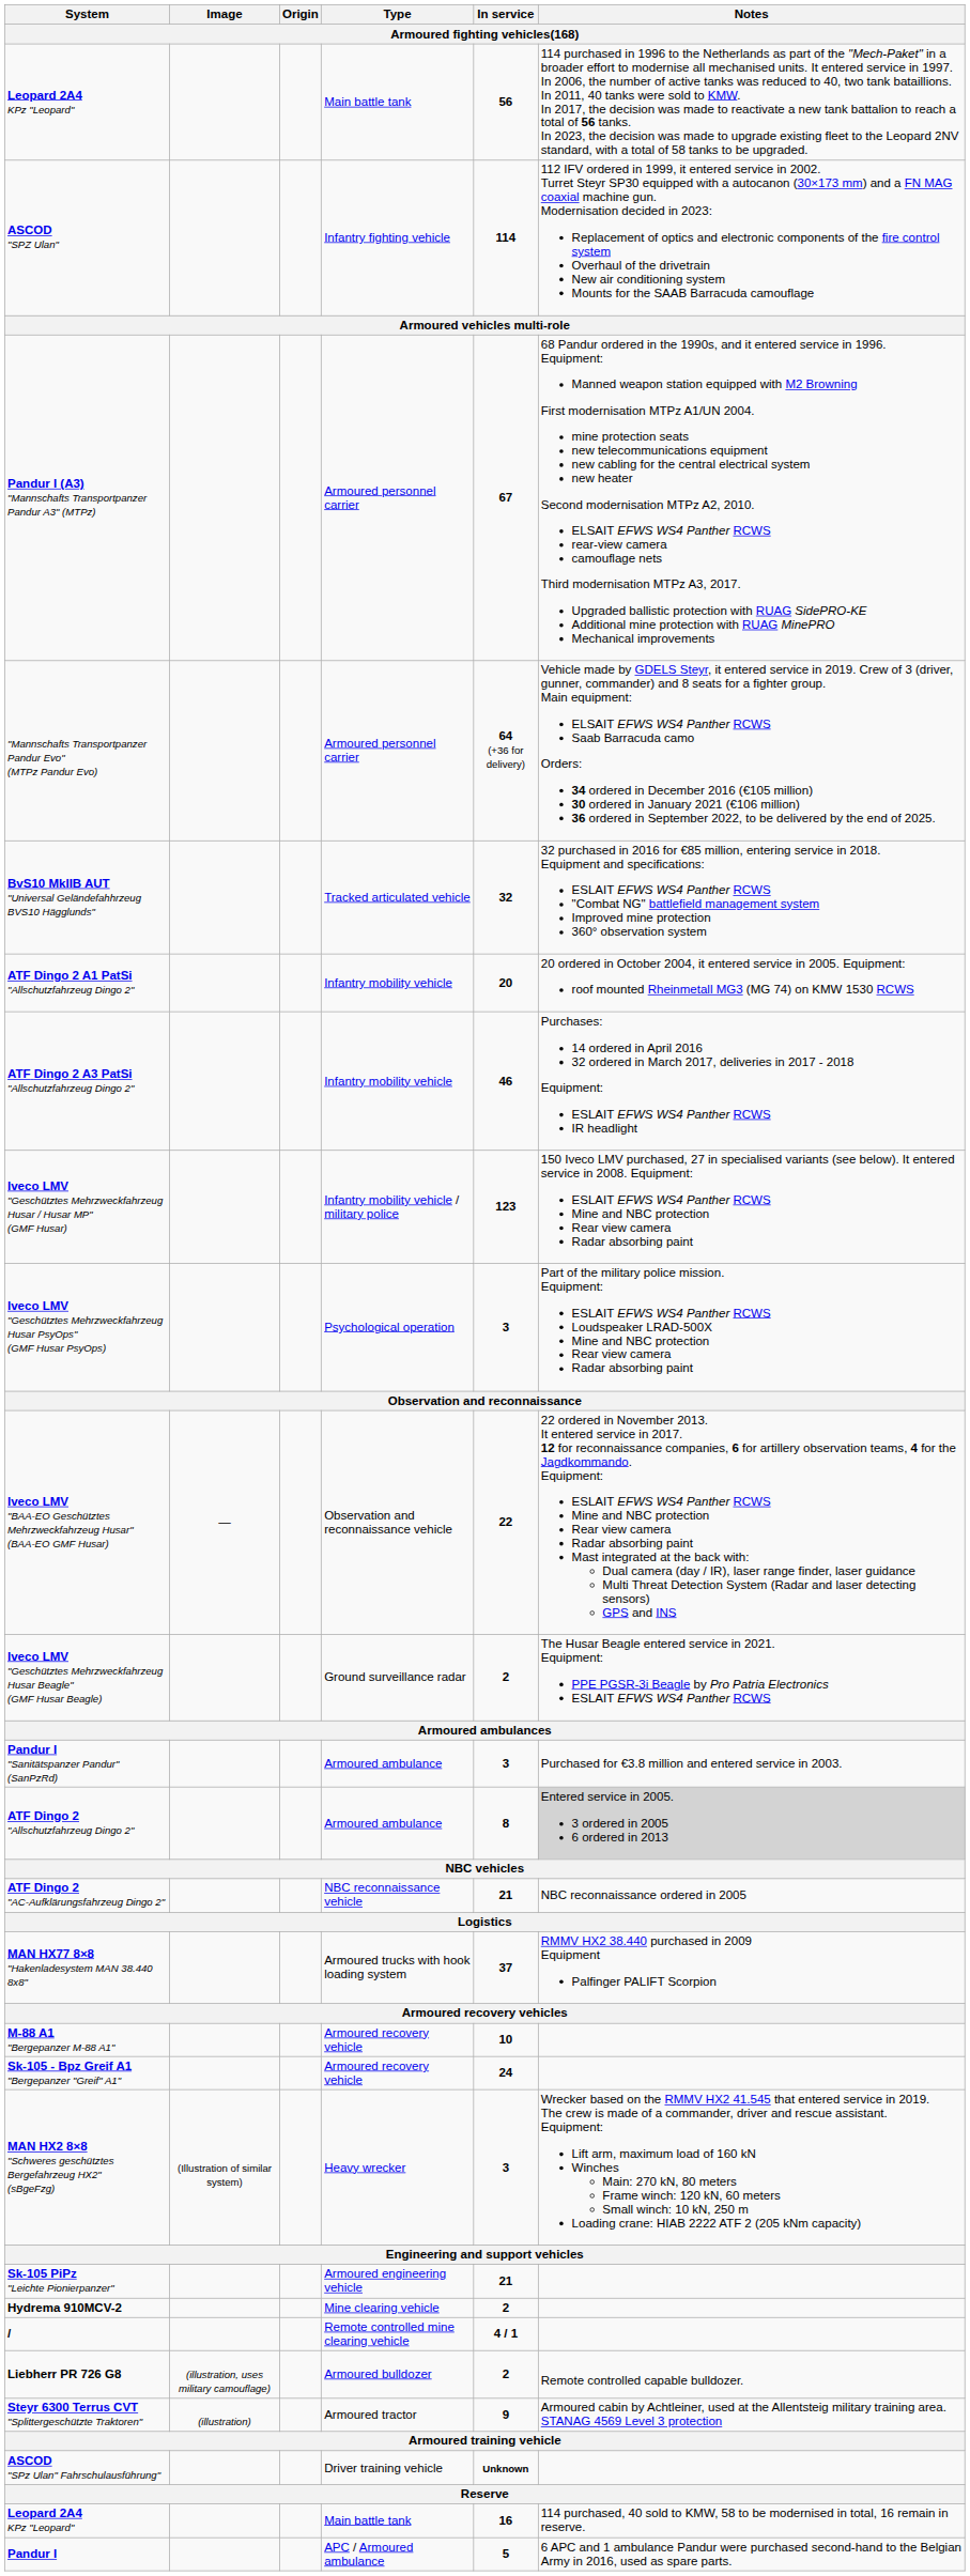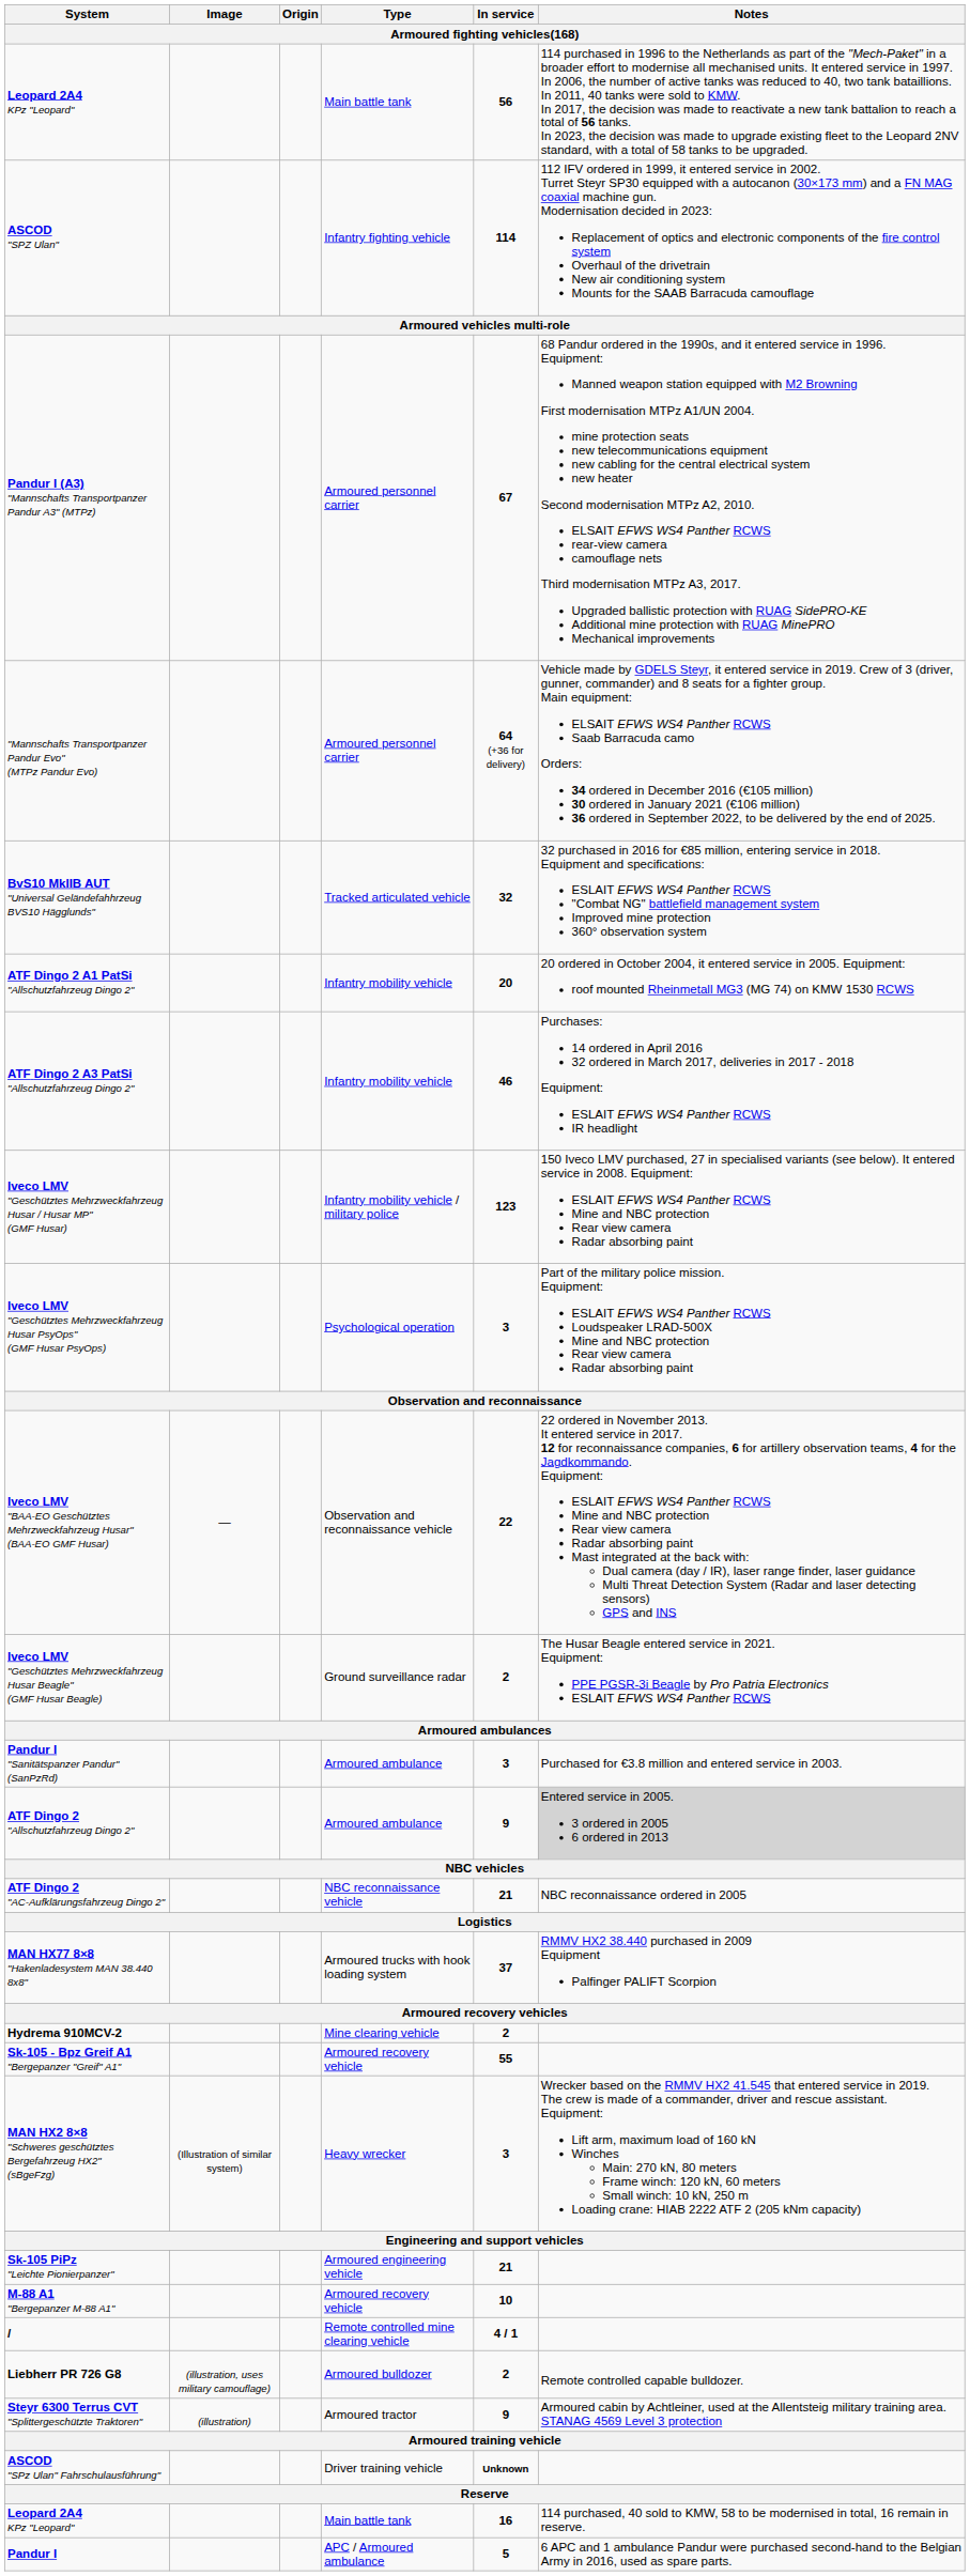ATF Dingo 2 "Allschutzfahrzeug Dingo 2" | In service: 8 -> 9
rows swapped: M-88 A1 "Bergepanzer M-88 A1" <-> Hydrema 910MCV-2
Sk-105 - Bpz Greif A1 "Bergepanzer "Greif" A1" | In service: 24 -> 55
